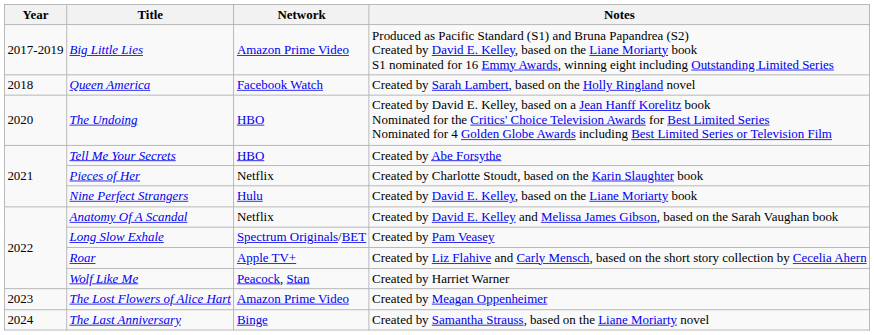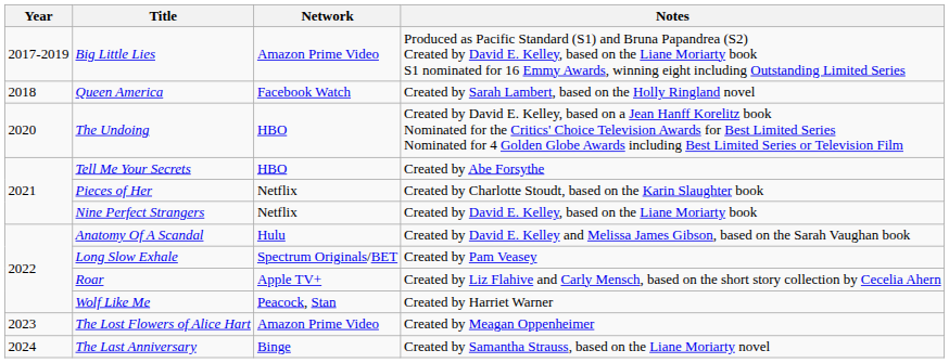Nine Perfect Strangers | Network: Hulu -> Netflix
Anatomy Of A Scandal | Network: Netflix -> Hulu
